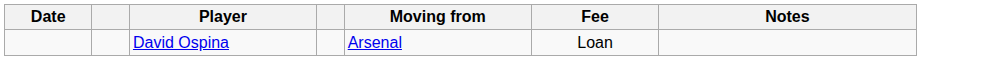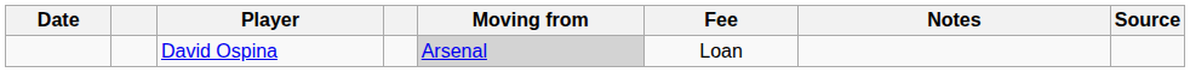+ column: Source
David Ospina | Moving from: no background -> lightgrey background
